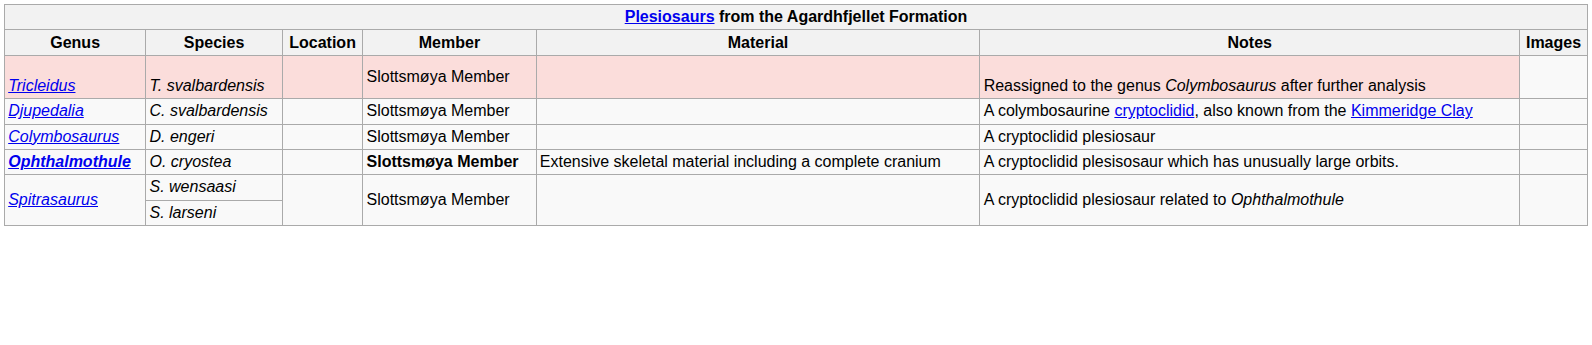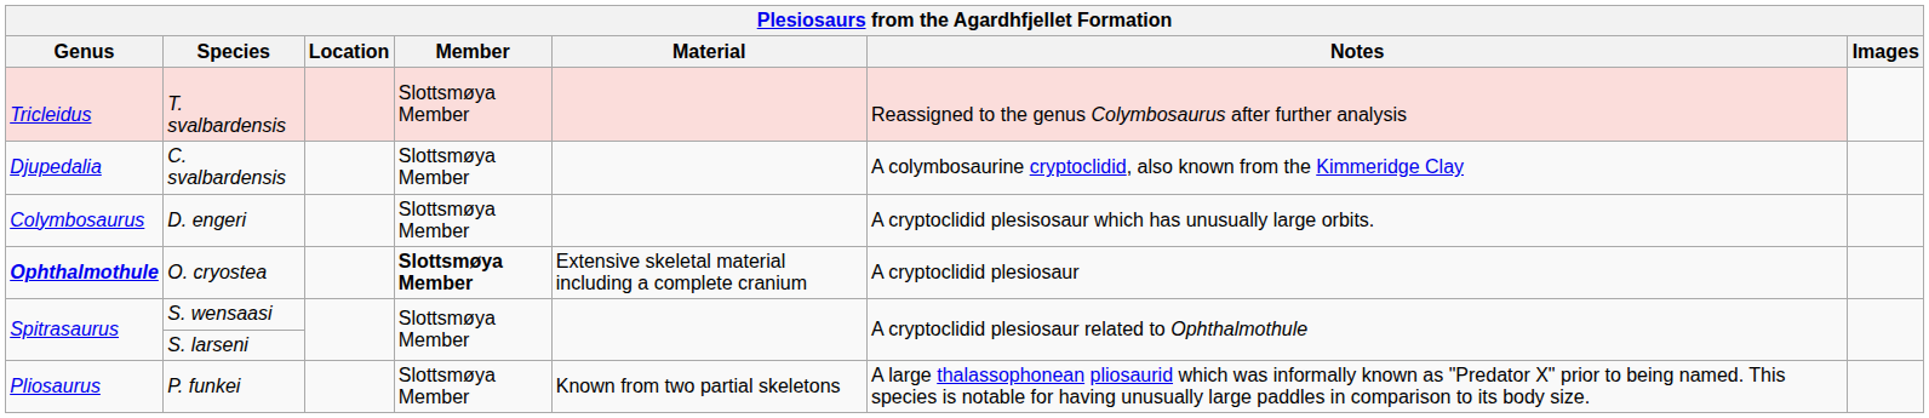D. engeri | Notes: A cryptoclidid plesiosaur -> A cryptoclidid plesisosaur which has unusually large orbits.
O. cryostea | Notes: A cryptoclidid plesisosaur which has unusually large orbits. -> A cryptoclidid plesiosaur
+ row: Pliosaurus | P. funkei | Slottsmøya Member | Known from two partial skeletons | A large thalassophonean pliosaurid which was informally known as "Predator X" prior to being named. This species is notable for having unusually large paddles in comparison to its body size.
